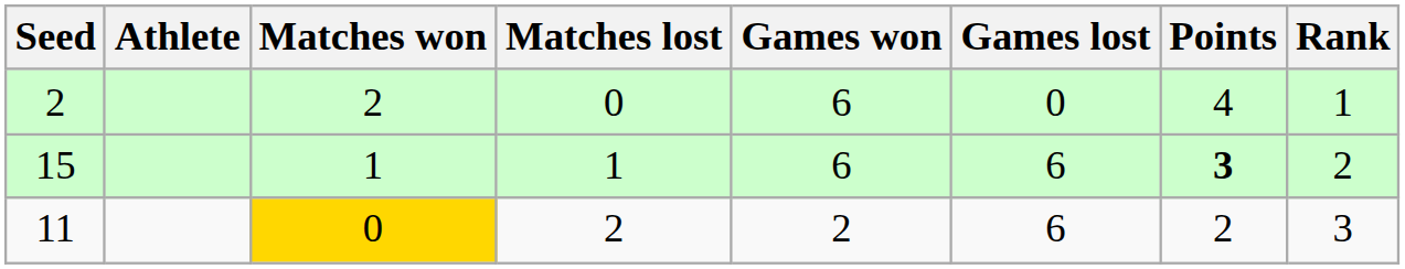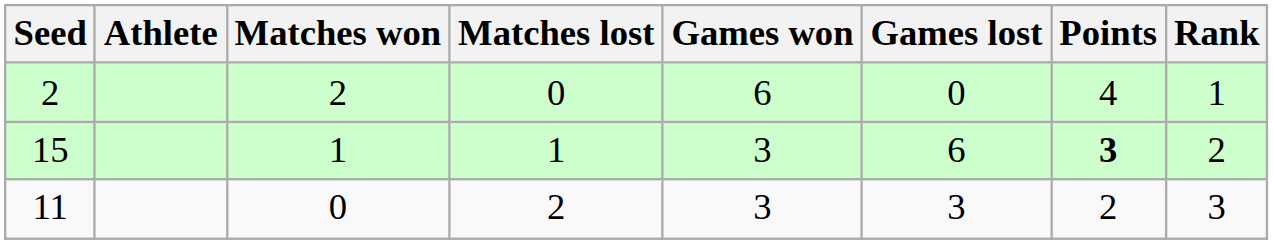15 | Games won: 6 -> 3
11 | Matches won: gold background -> no background
11 | Games won: 2 -> 3
11 | Games lost: 6 -> 3
